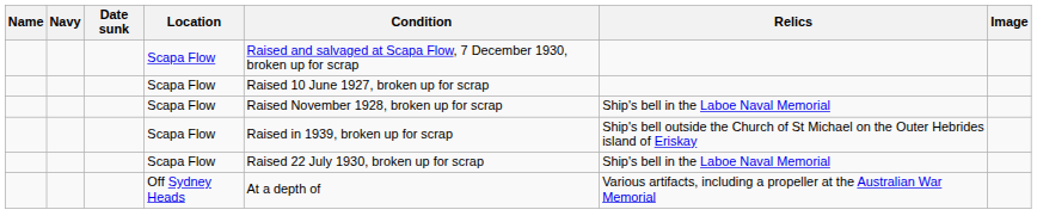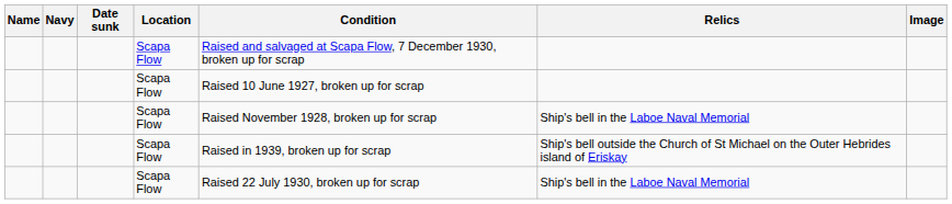- row: Off Sydney Heads | At a depth of | Various artifacts, including a propeller at the Australian War Memorial
